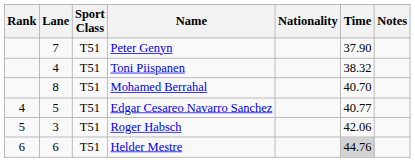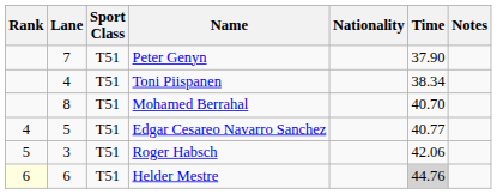Toni Piispanen | Time: 38.32 -> 38.34
Helder Mestre | Rank: no background -> lightyellow background
